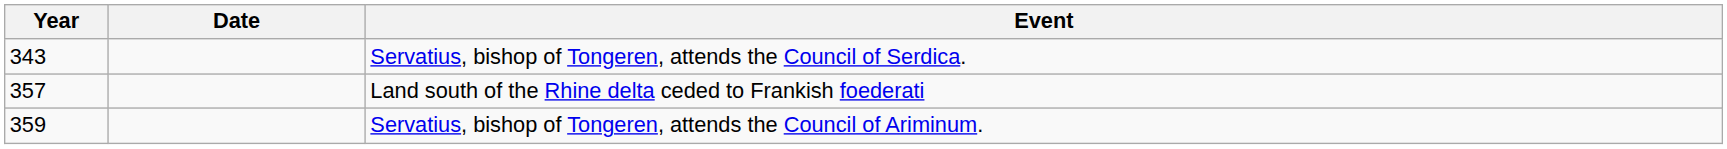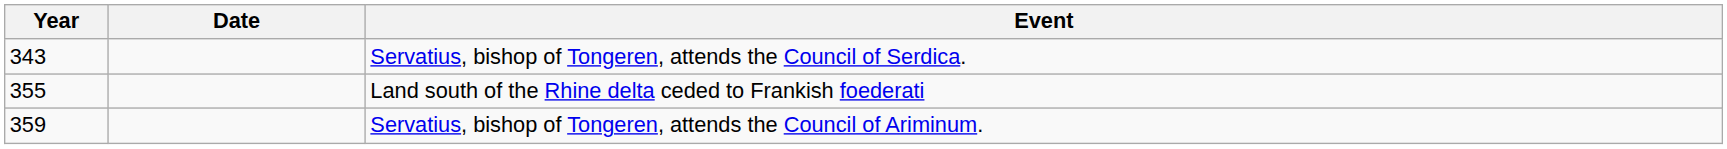Land south of the Rhine delta ceded to Frankish foederati | Year: 357 -> 355
